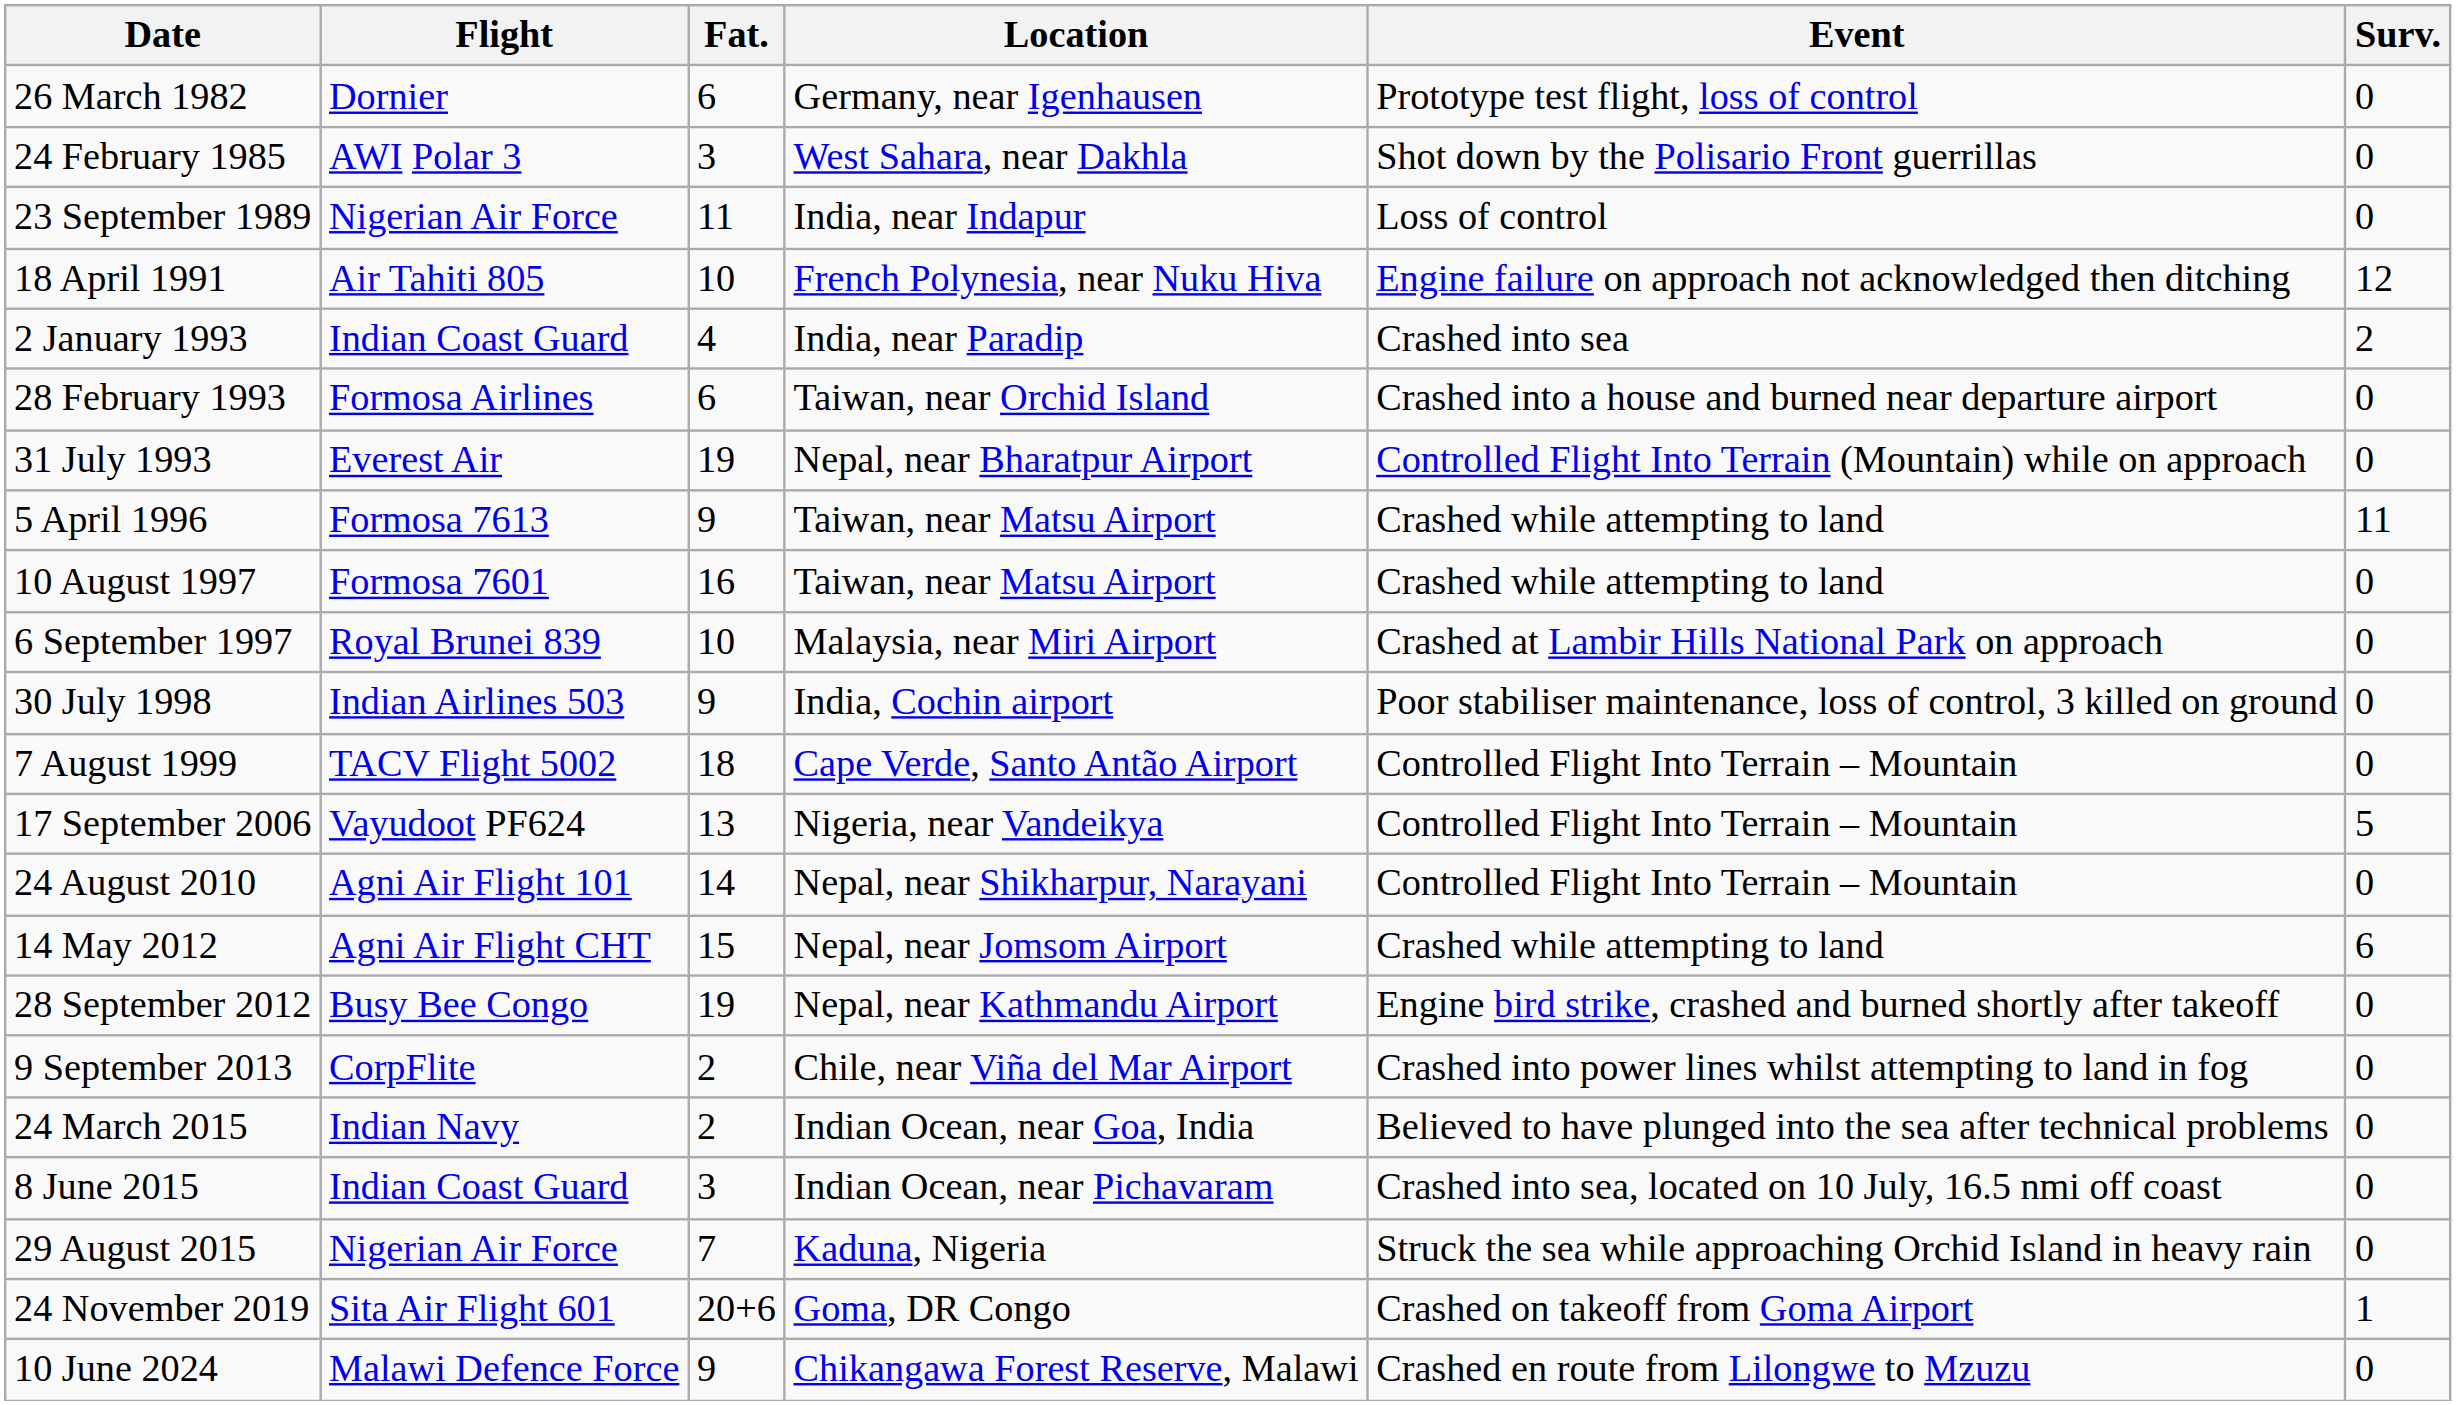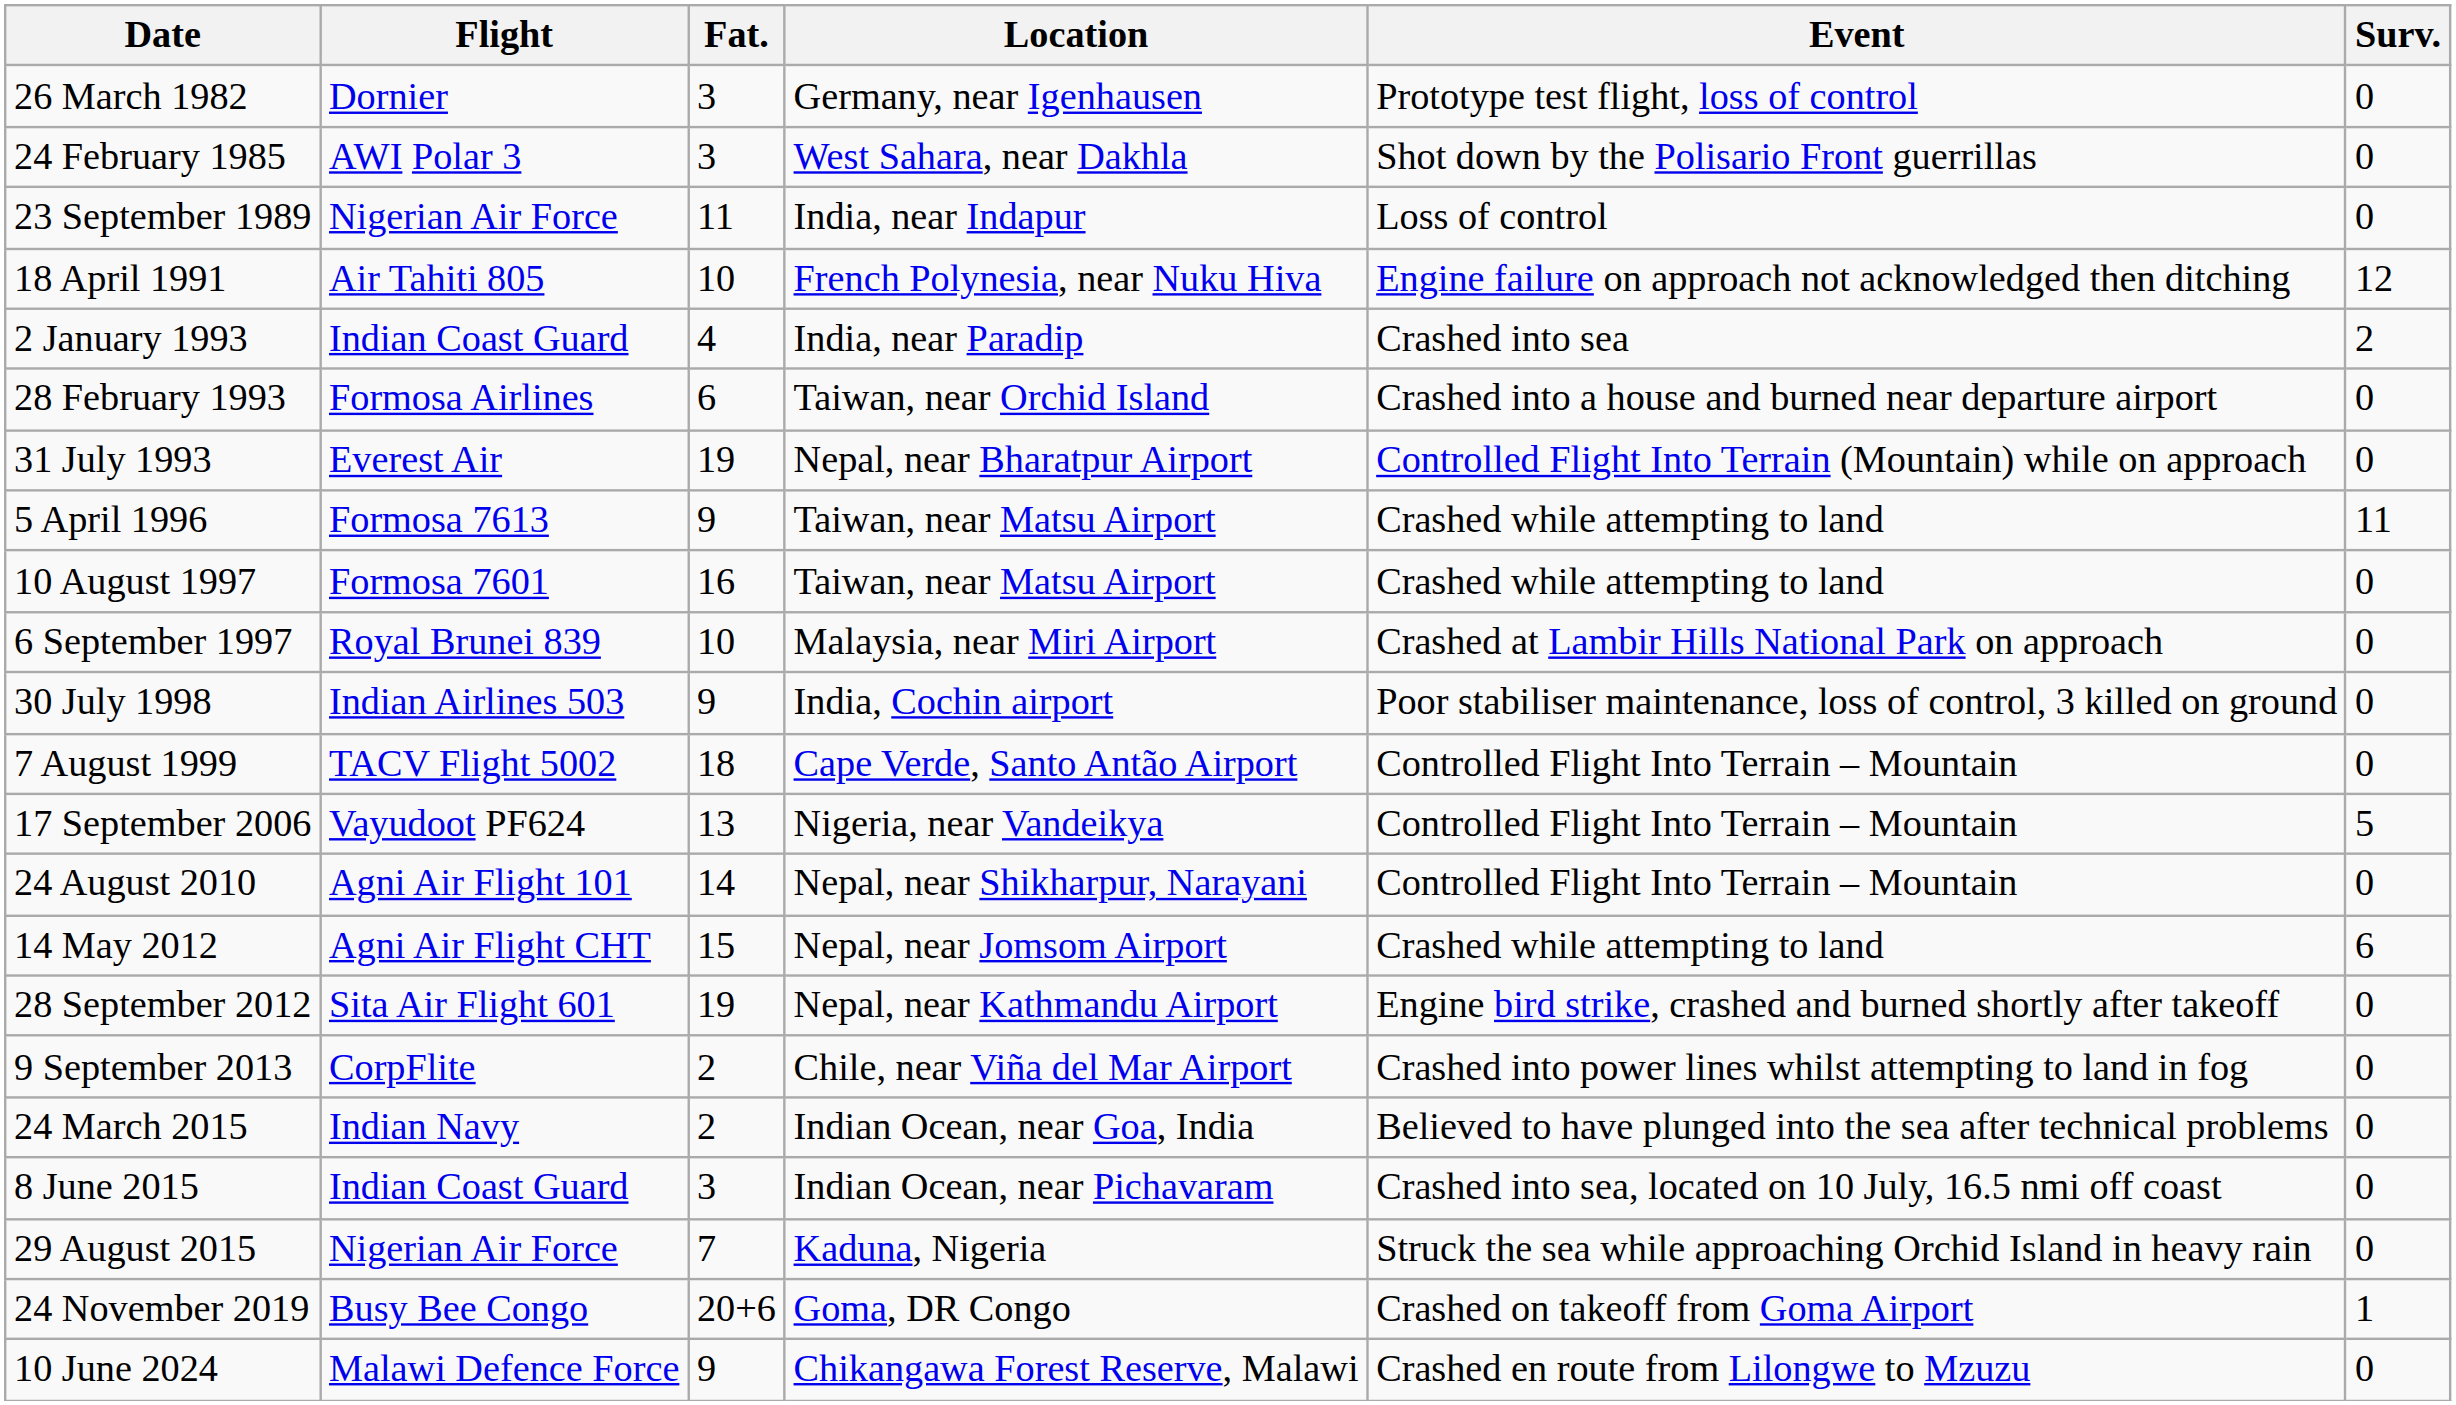26 March 1982 | Fat.: 6 -> 3
28 September 2012 | Flight: Busy Bee Congo -> Sita Air Flight 601
24 November 2019 | Flight: Sita Air Flight 601 -> Busy Bee Congo
